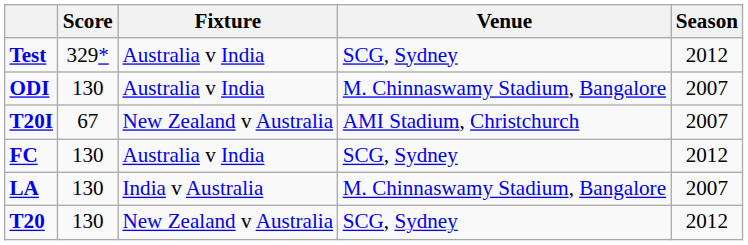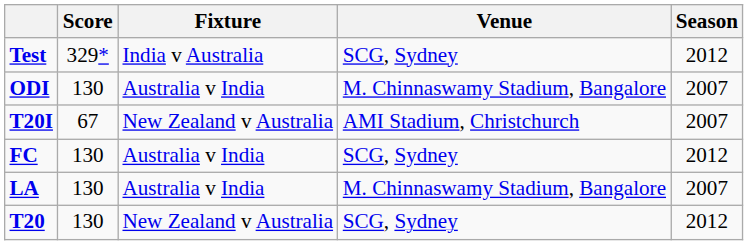Test | Fixture: Australia v India -> India v Australia
LA | Fixture: India v Australia -> Australia v India
